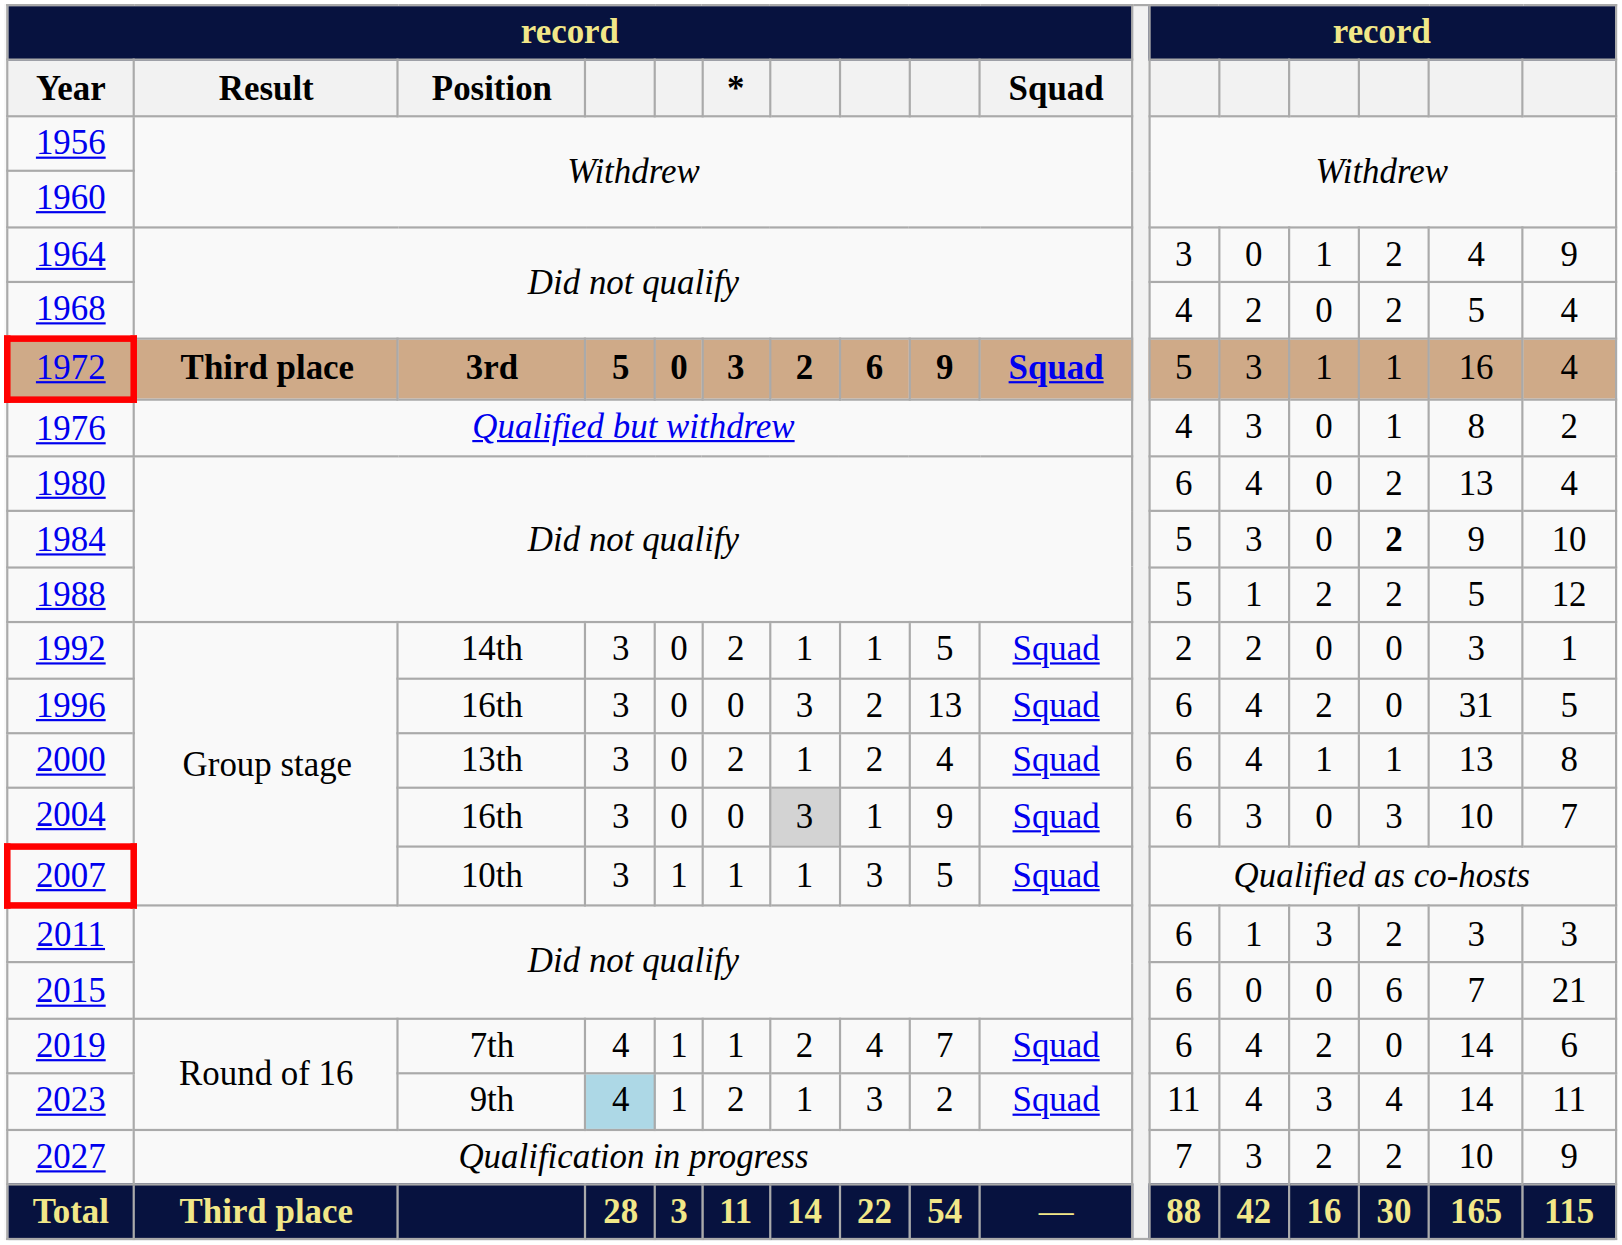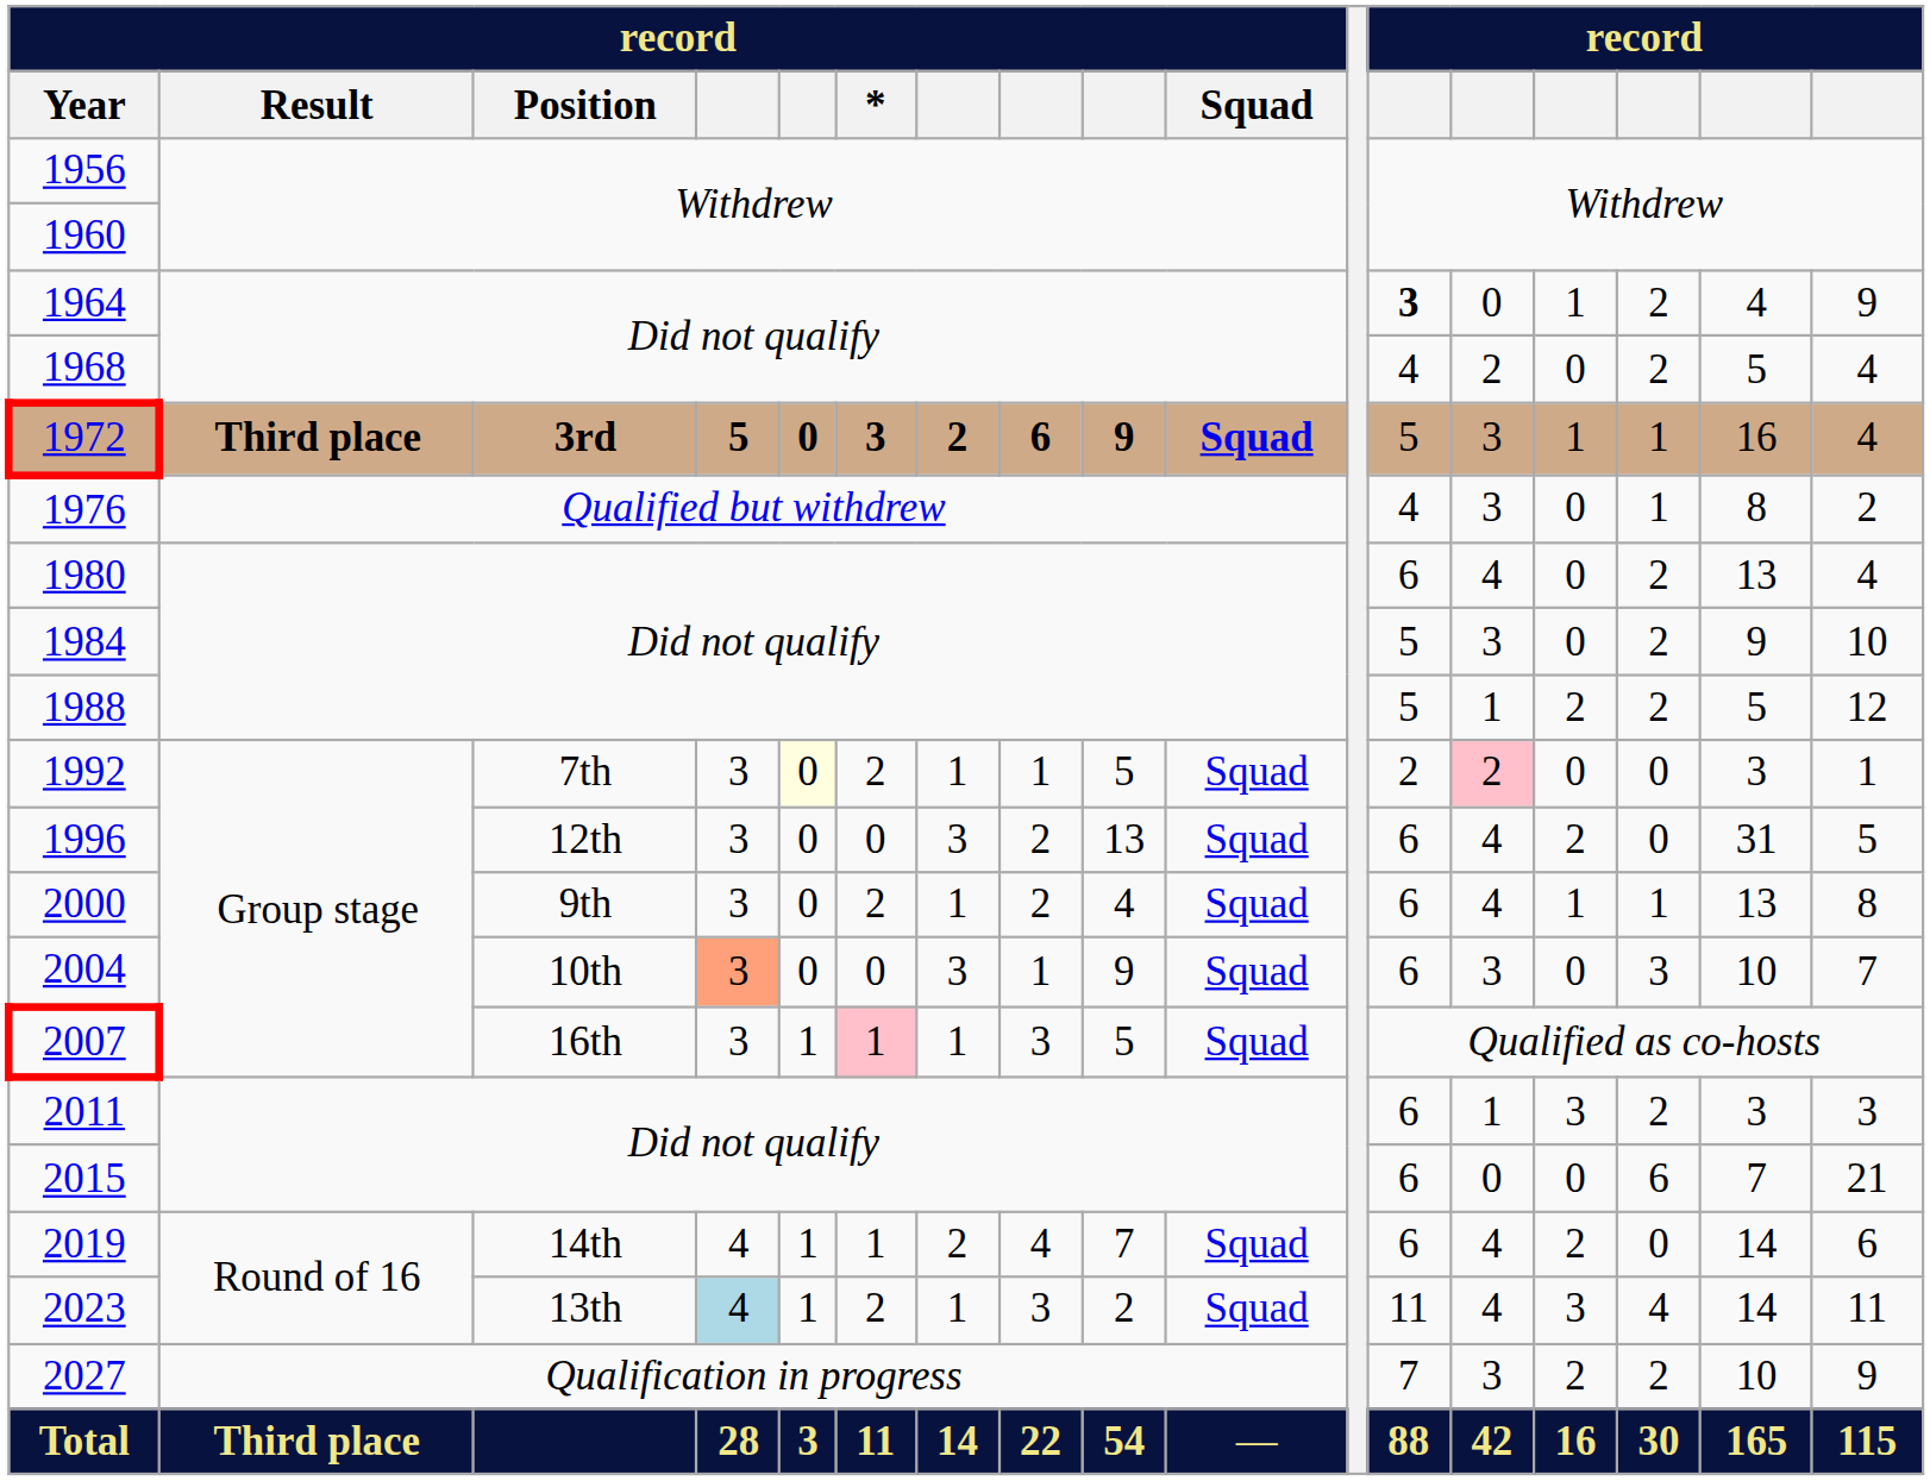1964 | column 12: normal -> bold
1984 | column 15: bold -> normal
1992 | record / Position: 14th -> 7th
1992 | column 5: no background -> lightyellow background
1992 | column 13: no background -> pink background
1996 | record / Position: 16th -> 12th
2000 | record / Position: 13th -> 9th
2004 | record / Position: 16th -> 10th
2004 | column 4: no background -> lightsalmon background
2004 | column 7: lightgrey background -> no background
2007 | record / Position: 10th -> 16th
2007 | record / *: no background -> pink background
2019 | record / Position: 7th -> 14th
2023 | record / Position: 9th -> 13th
